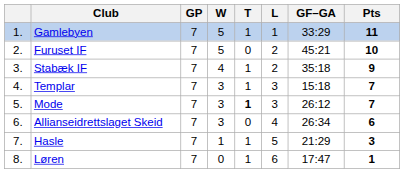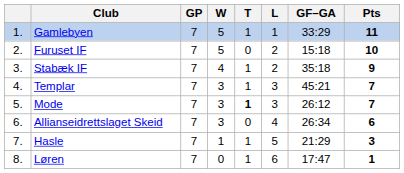Furuset IF | GF–GA: 45:21 -> 15:18
Templar | GF–GA: 15:18 -> 45:21
